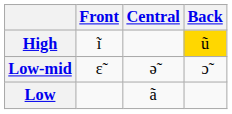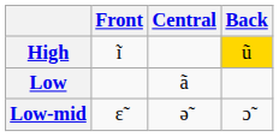rows swapped: Low-mid <-> Low
